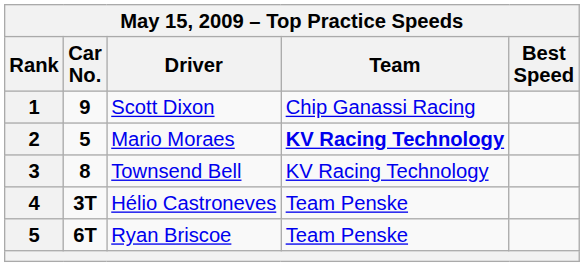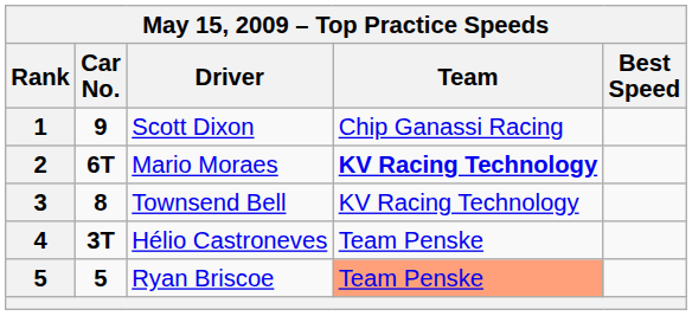Mario Moraes | Car No.: 5 -> 6T
Ryan Briscoe | Car No.: 6T -> 5
Ryan Briscoe | Team: no background -> lightsalmon background
